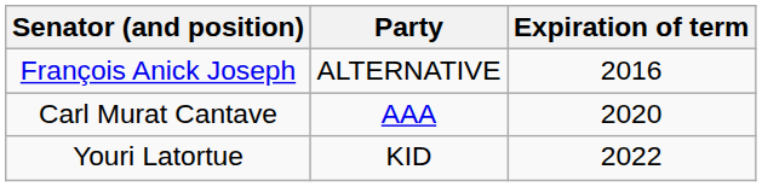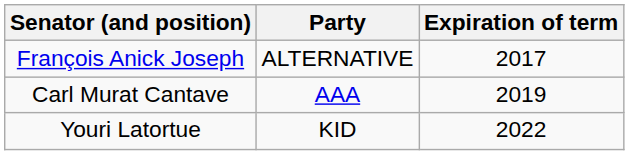François Anick Joseph | Expiration of term: 2016 -> 2017
Carl Murat Cantave | Expiration of term: 2020 -> 2019
